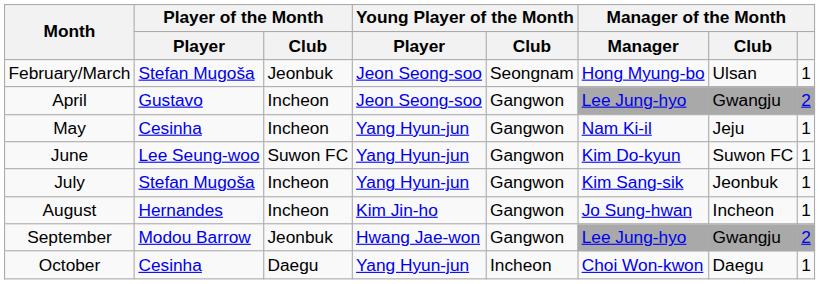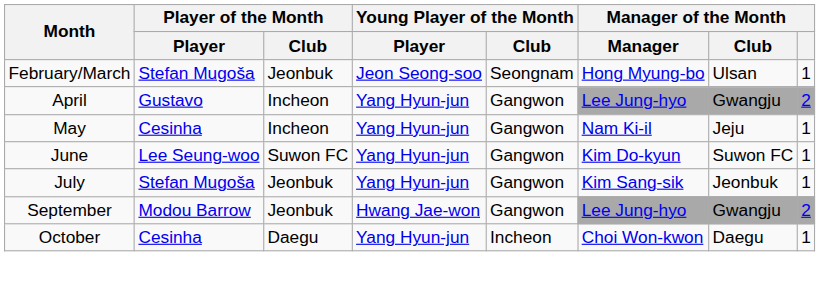April | Young Player of the Month / Player: Jeon Seong-soo -> Yang Hyun-jun
July | Player of the Month / Club: Incheon -> Jeonbuk
- row: August | Hernandes | Incheon | Kim Jin-ho | Gangwon | Jo Sung-hwan | Incheon | 1
